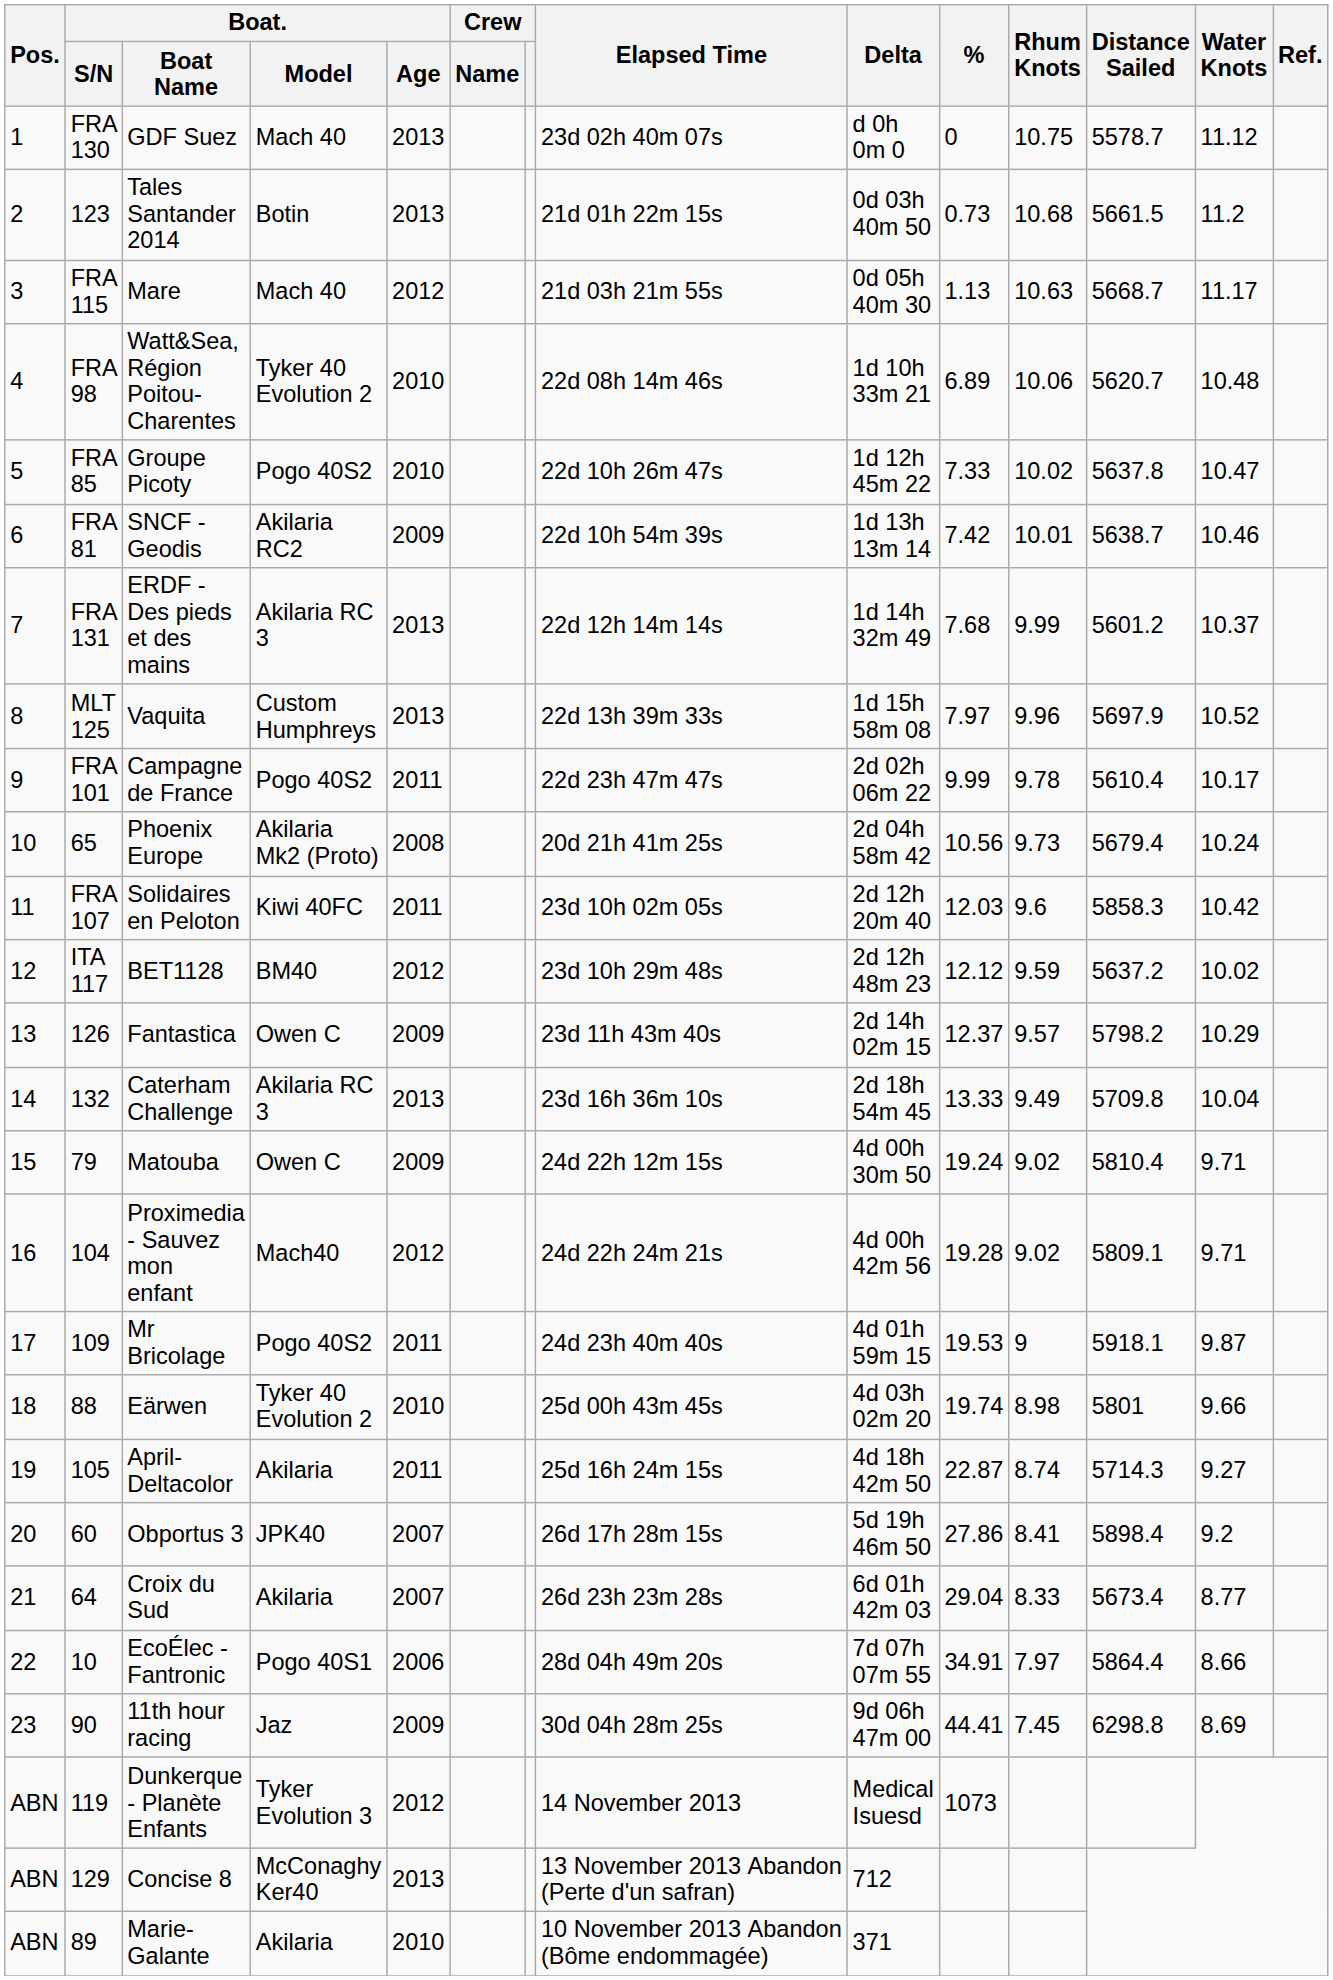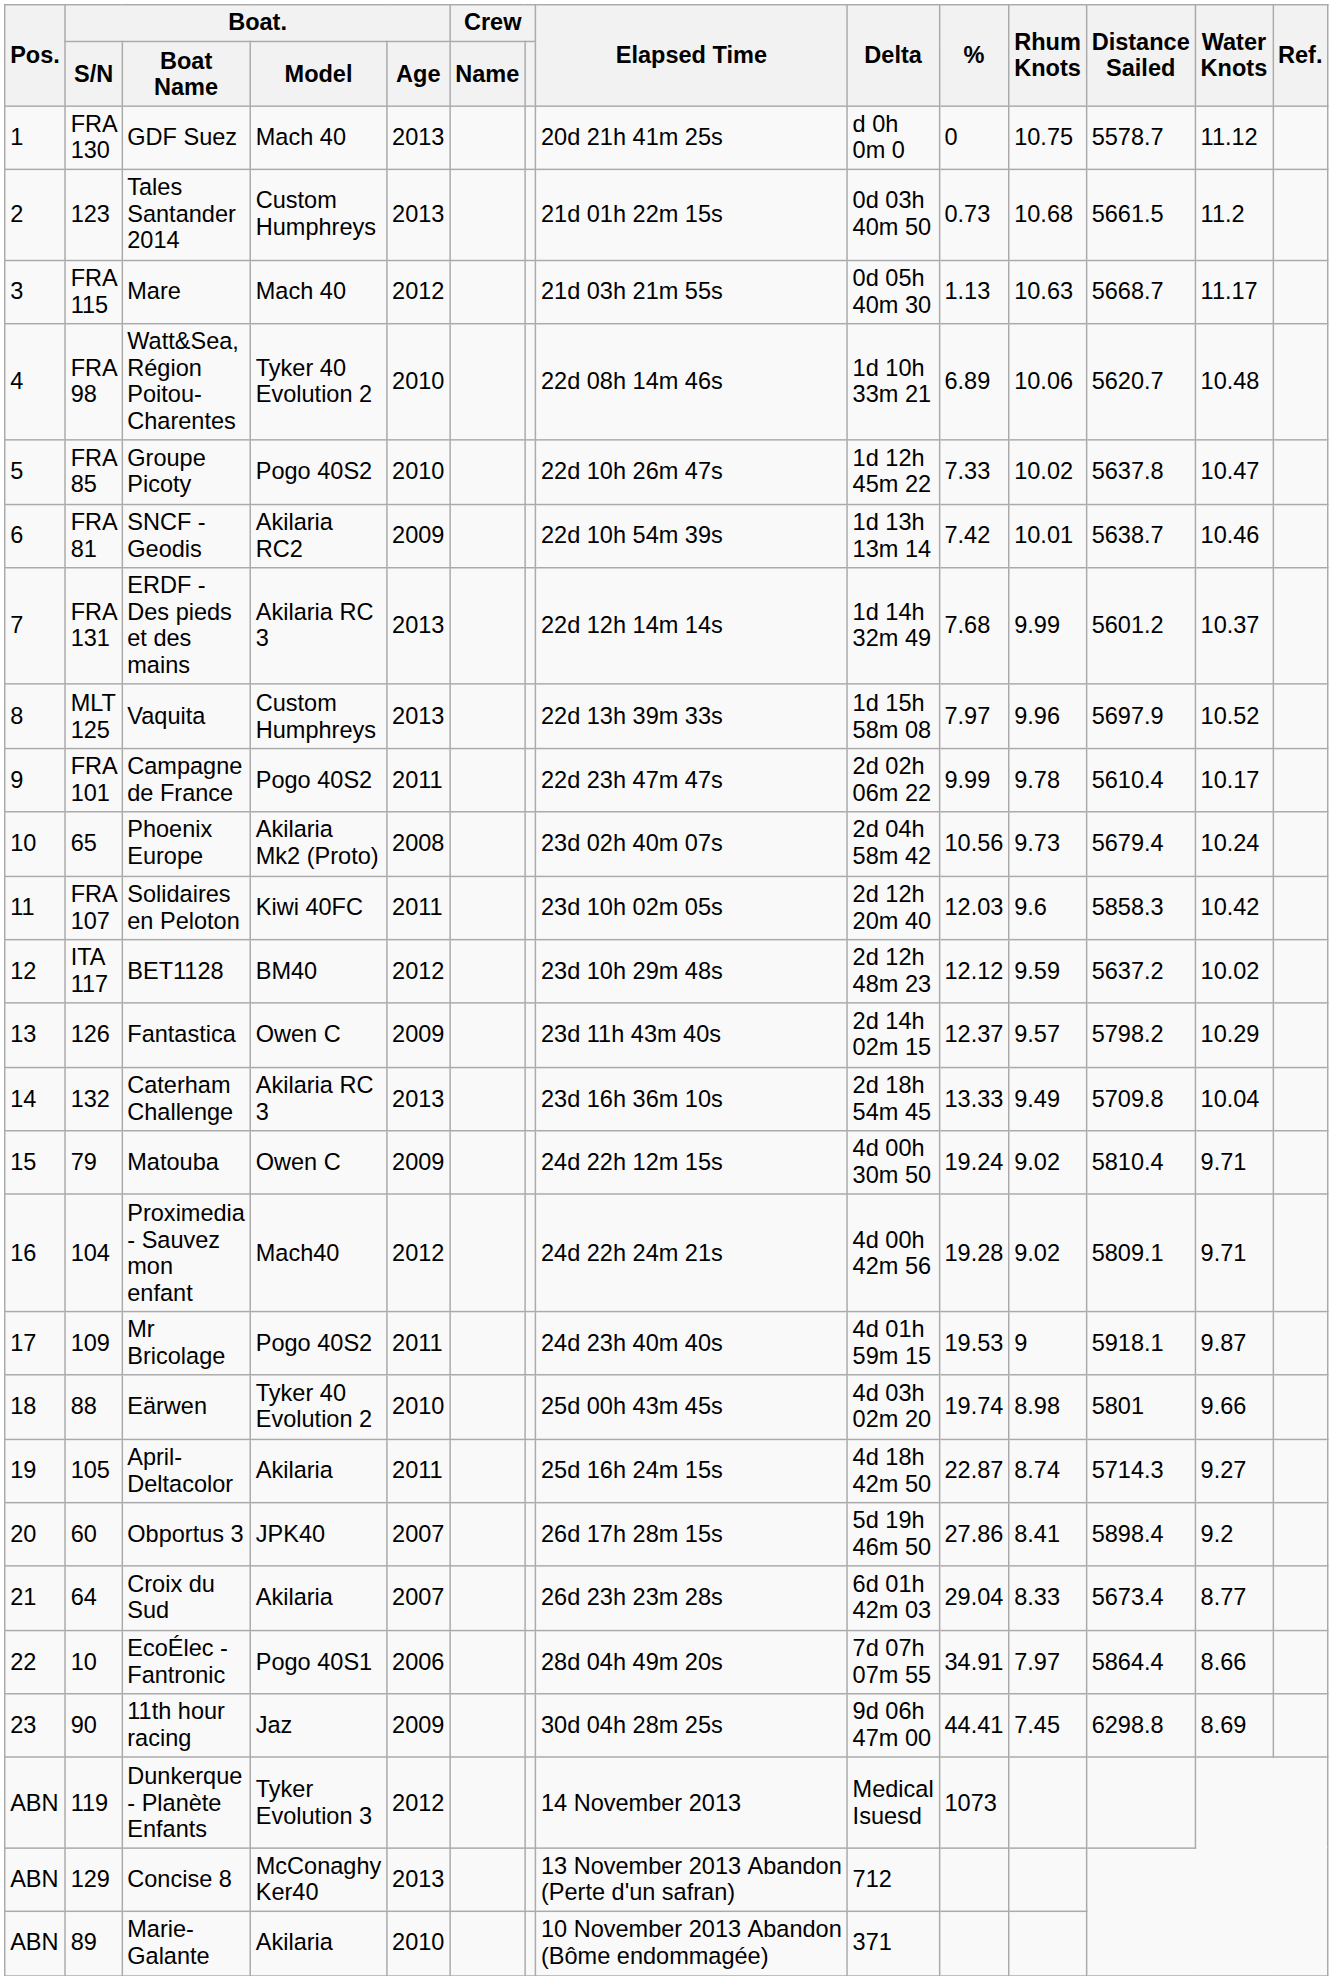GDF Suez | Elapsed Time: 23d 02h 40m 07s -> 20d 21h 41m 25s
Tales Santander 2014 | Boat. / Model: Botin -> Custom Humphreys
Phoenix Europe | Elapsed Time: 20d 21h 41m 25s -> 23d 02h 40m 07s
